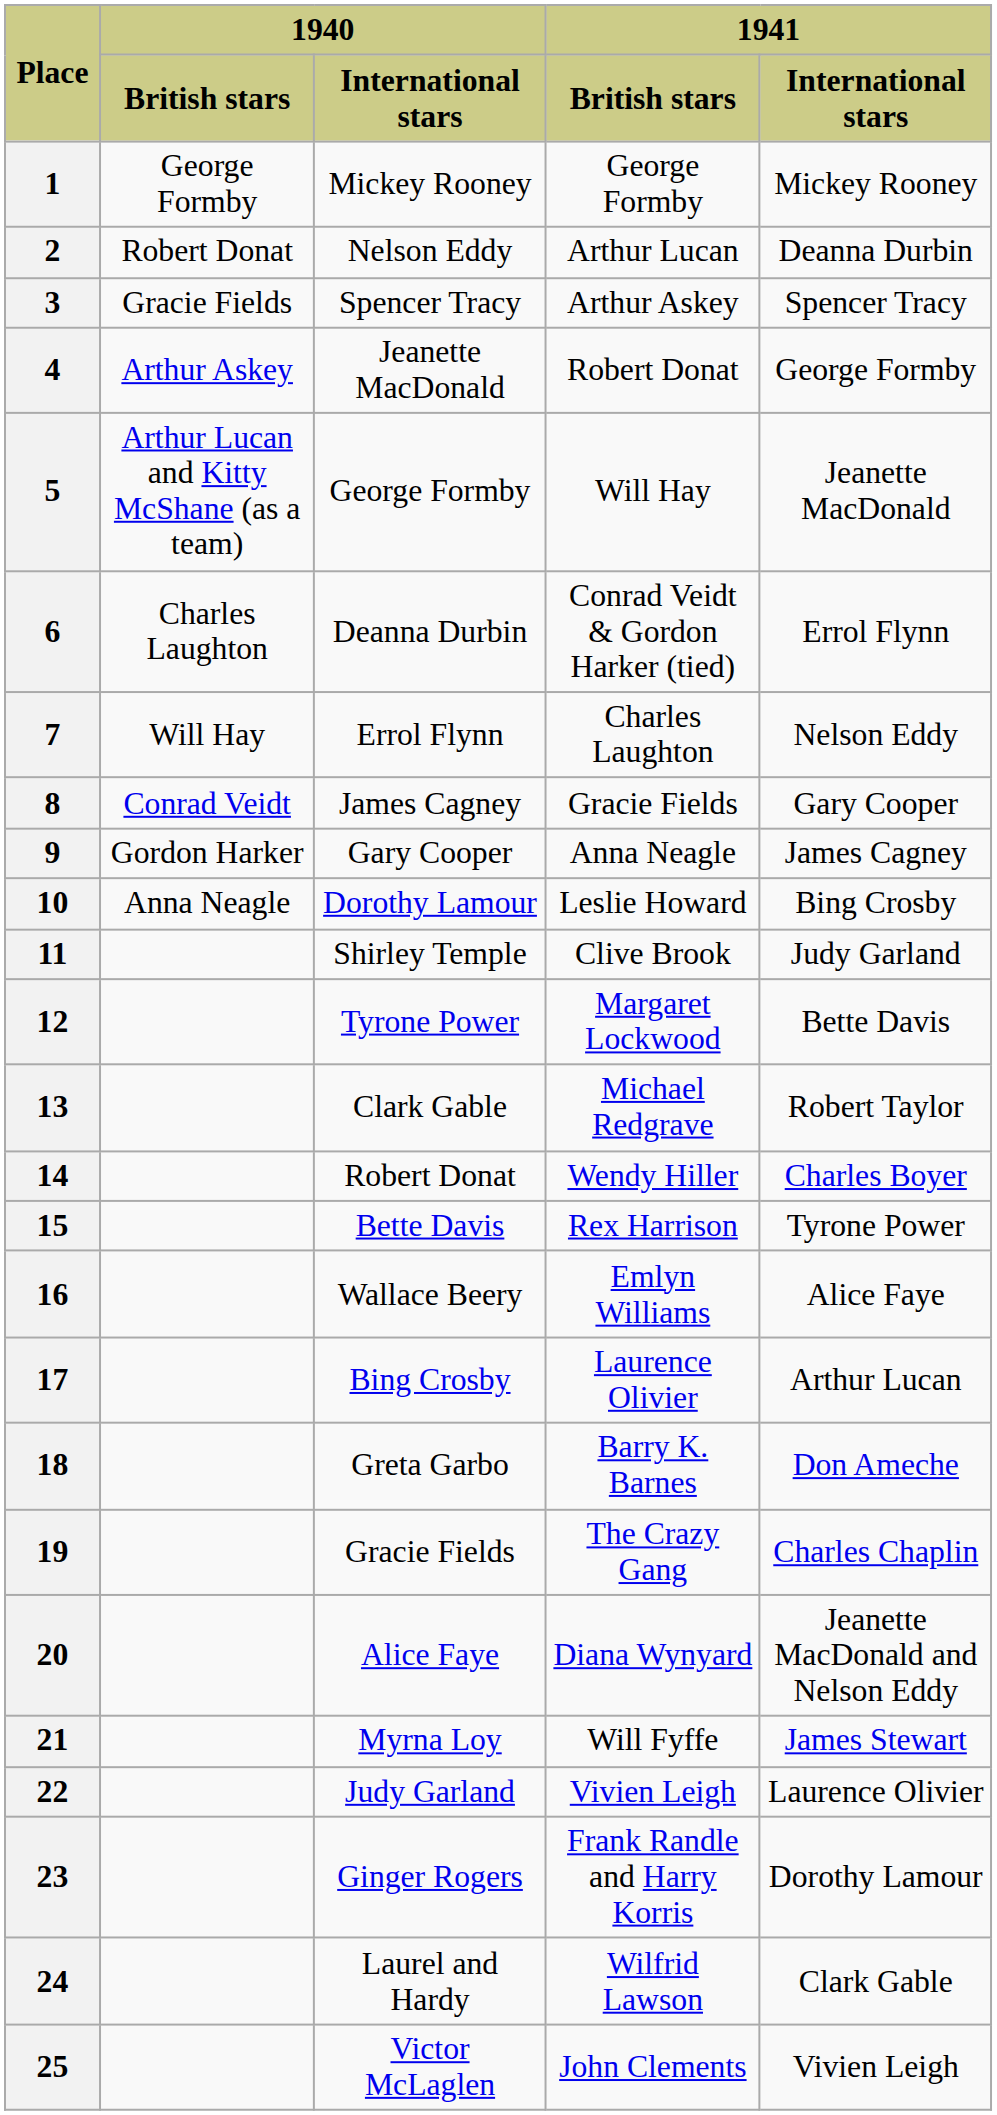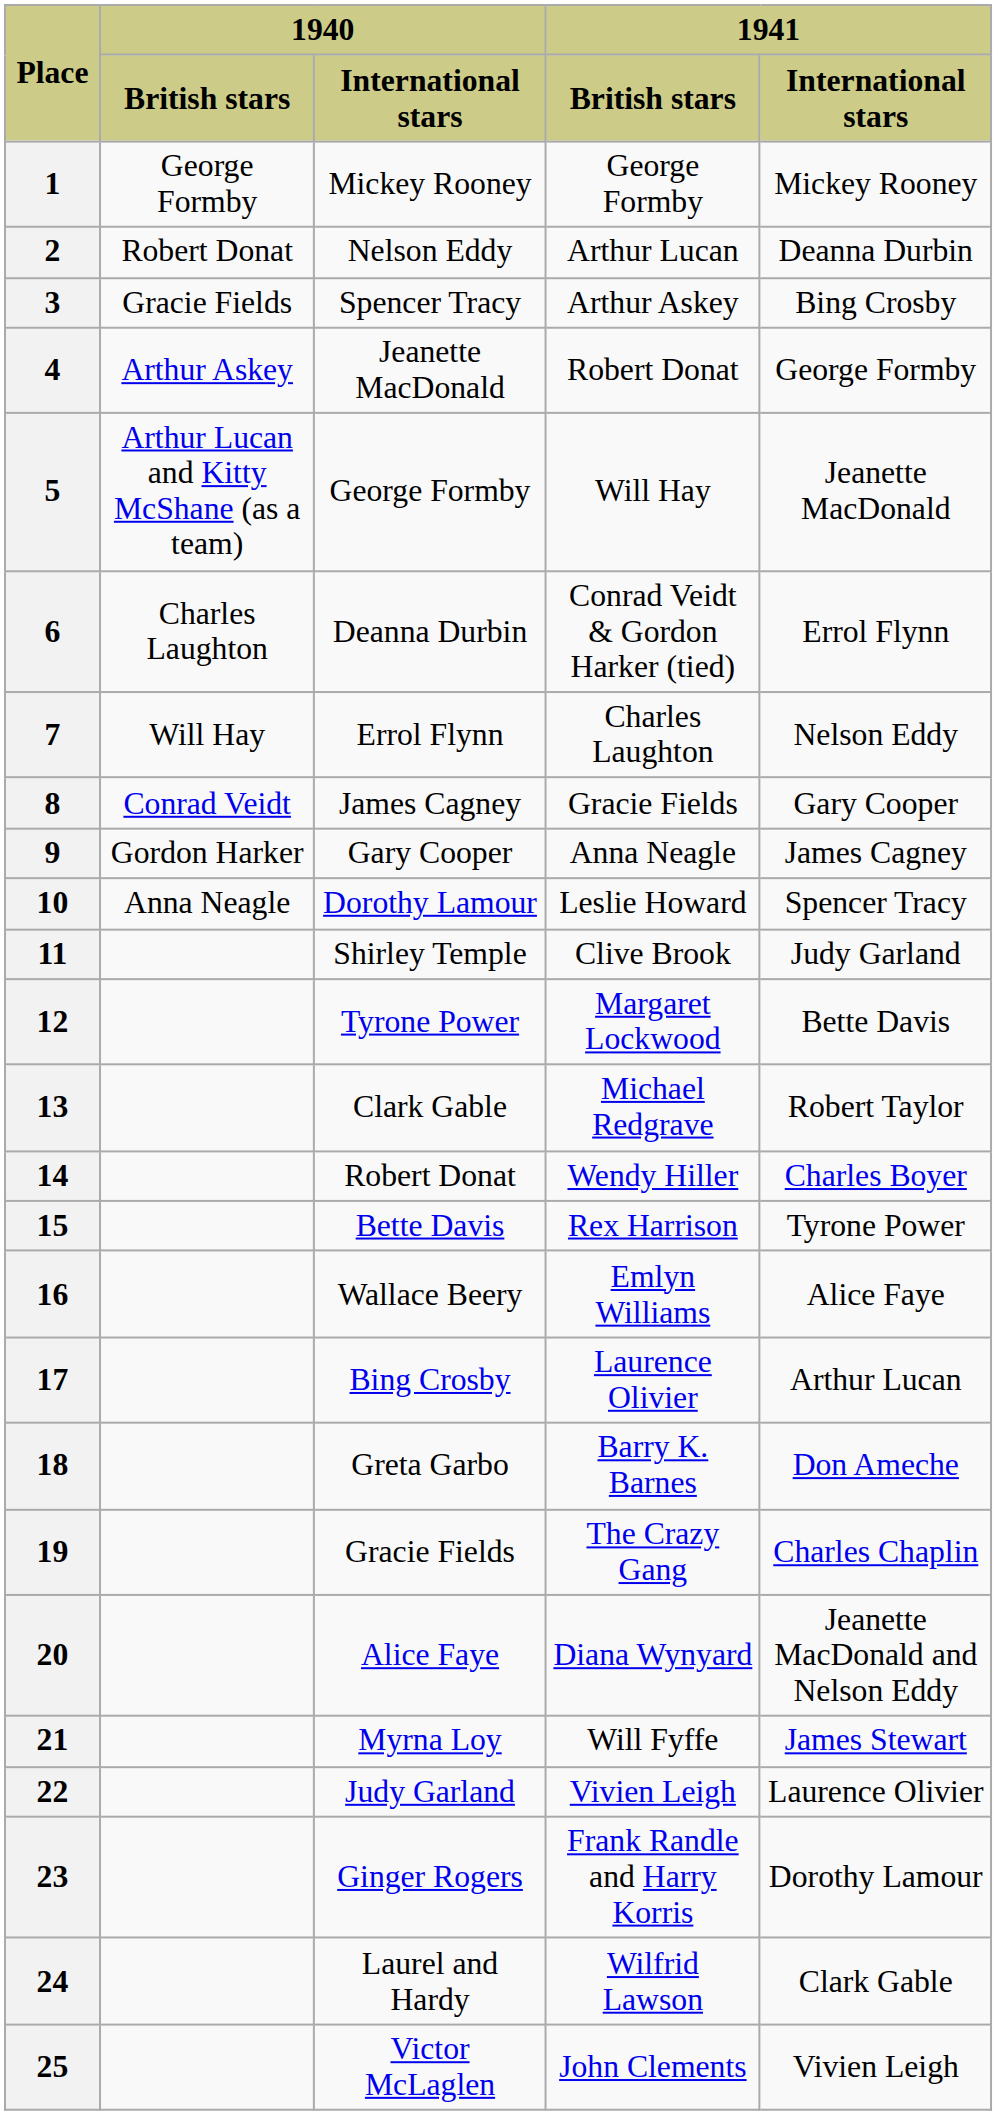3 | 1941 / International stars: Spencer Tracy -> Bing Crosby
10 | 1941 / International stars: Bing Crosby -> Spencer Tracy
